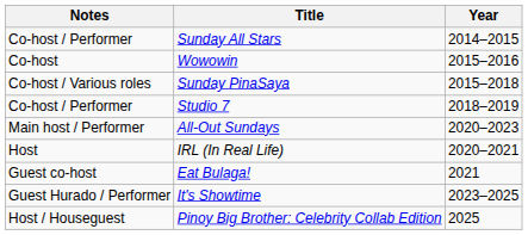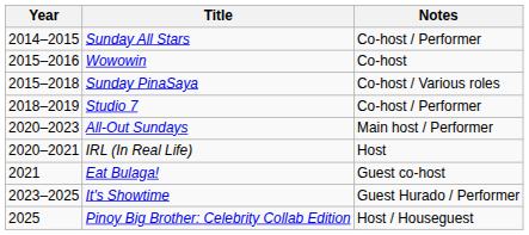columns swapped: Year <-> Notes
